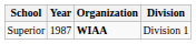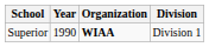Superior | Year: 1987 -> 1990
